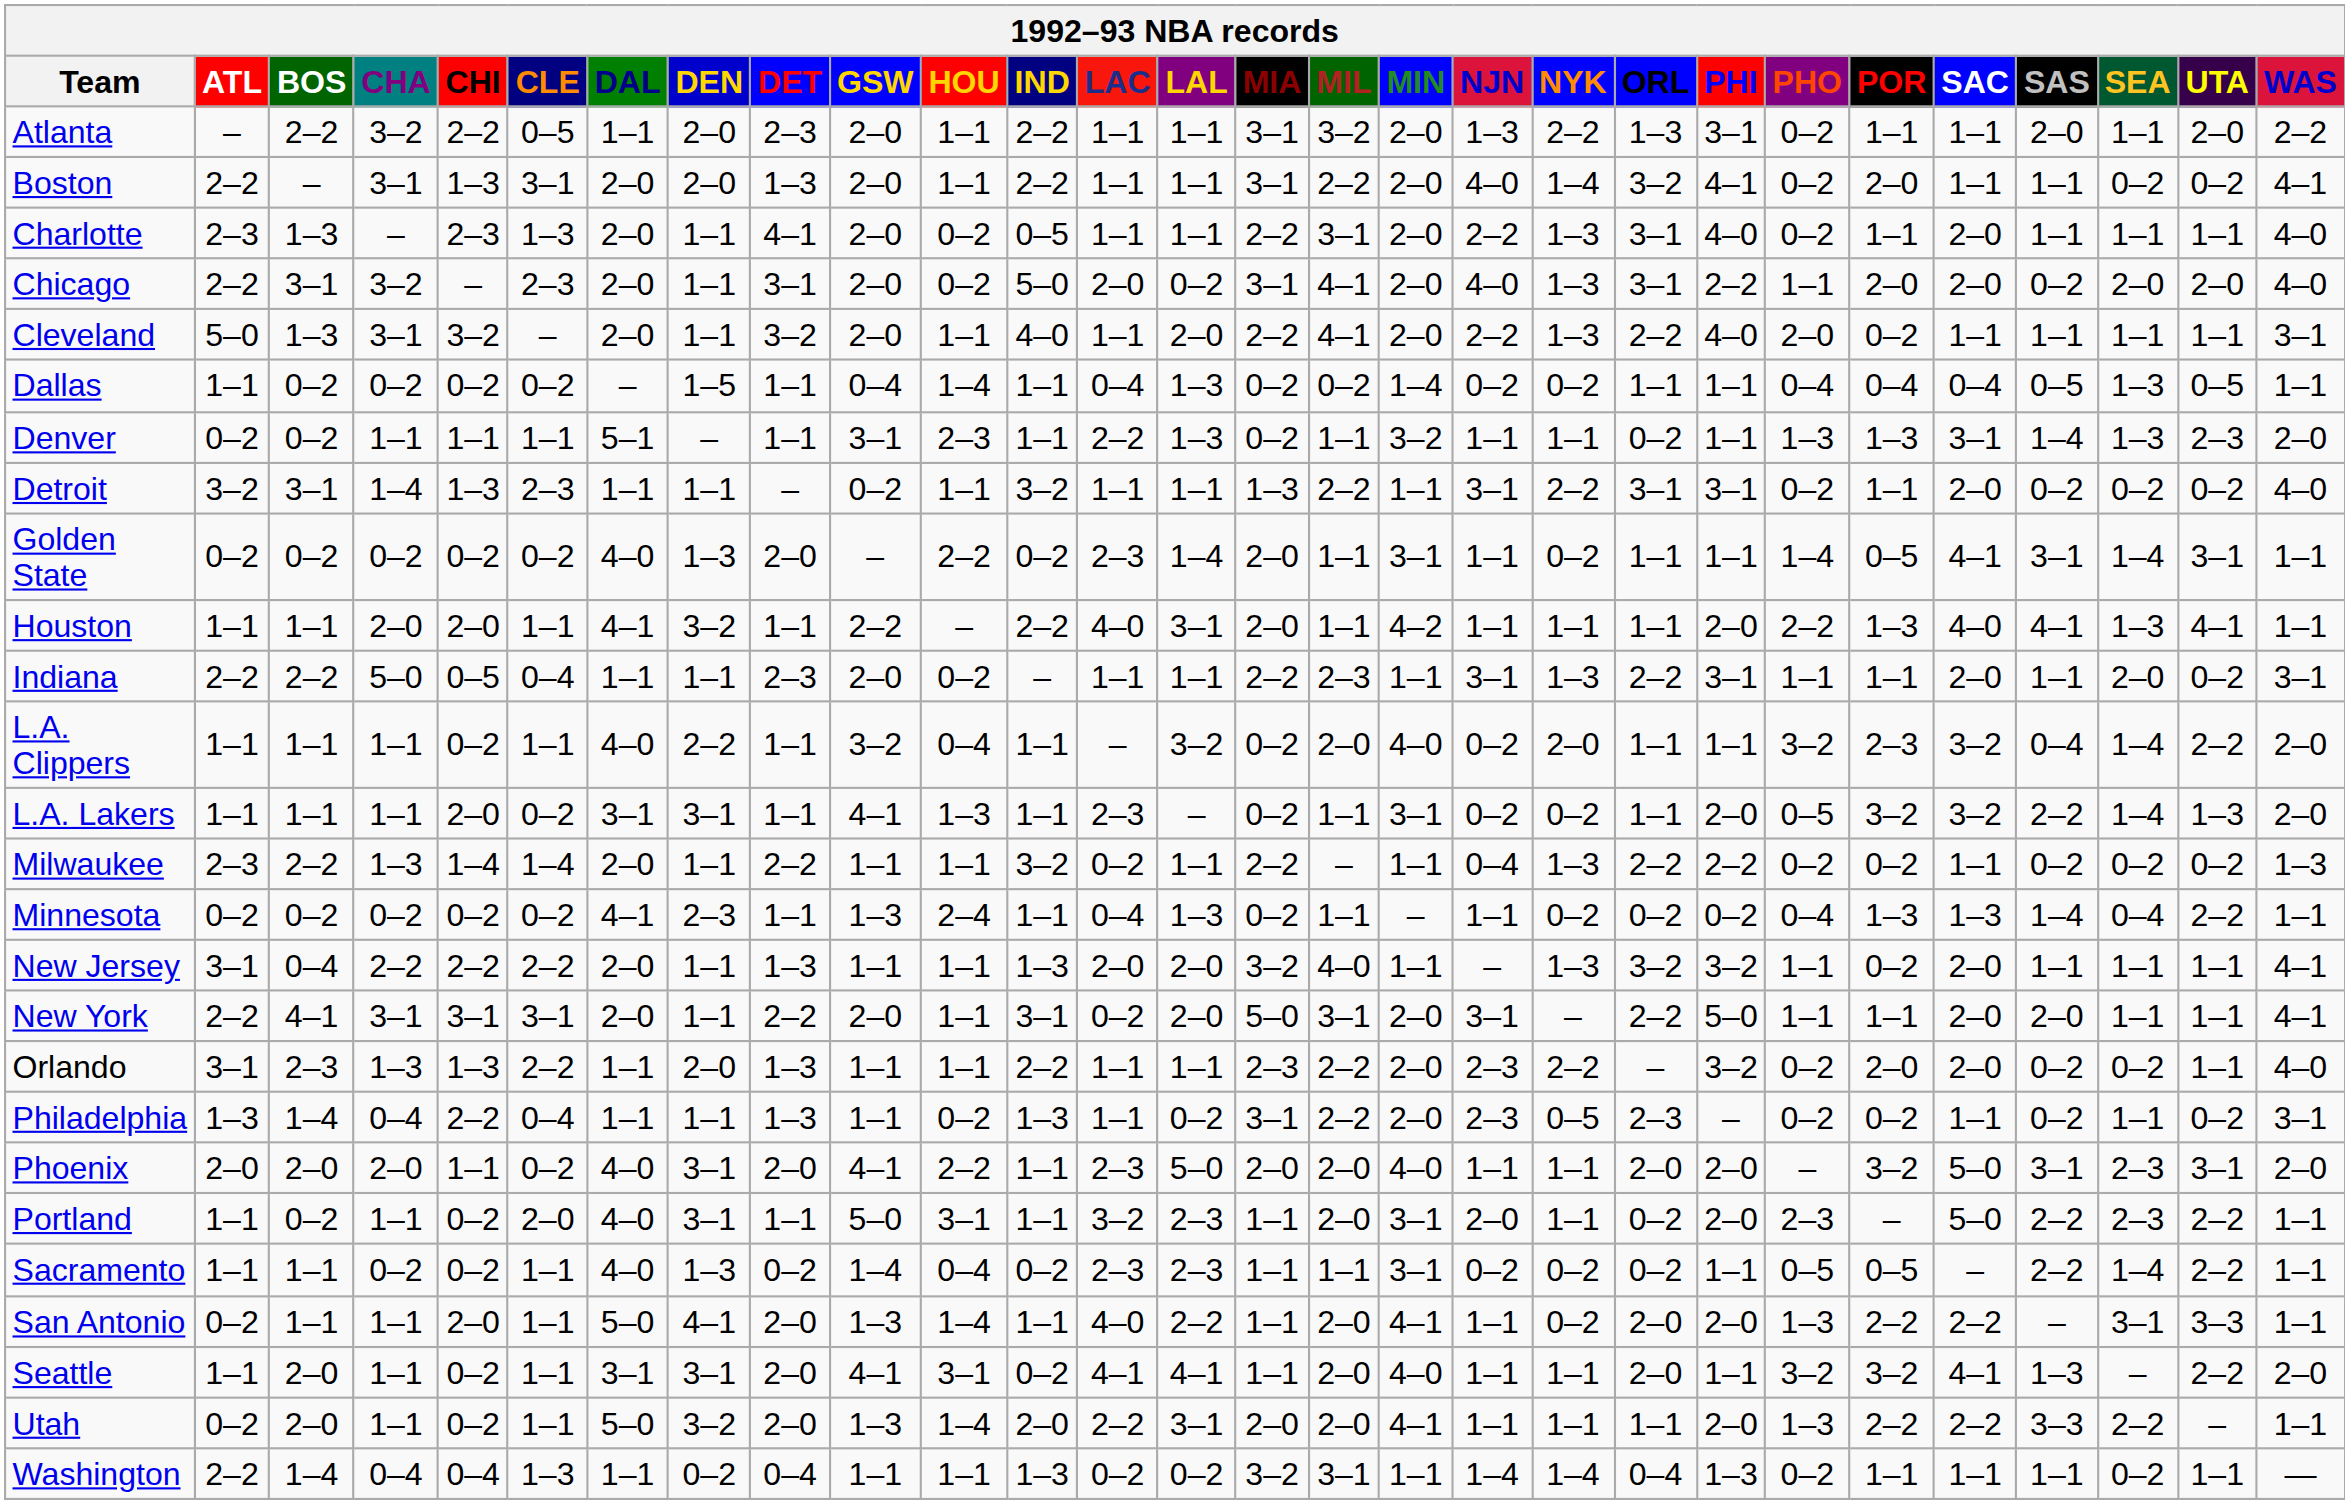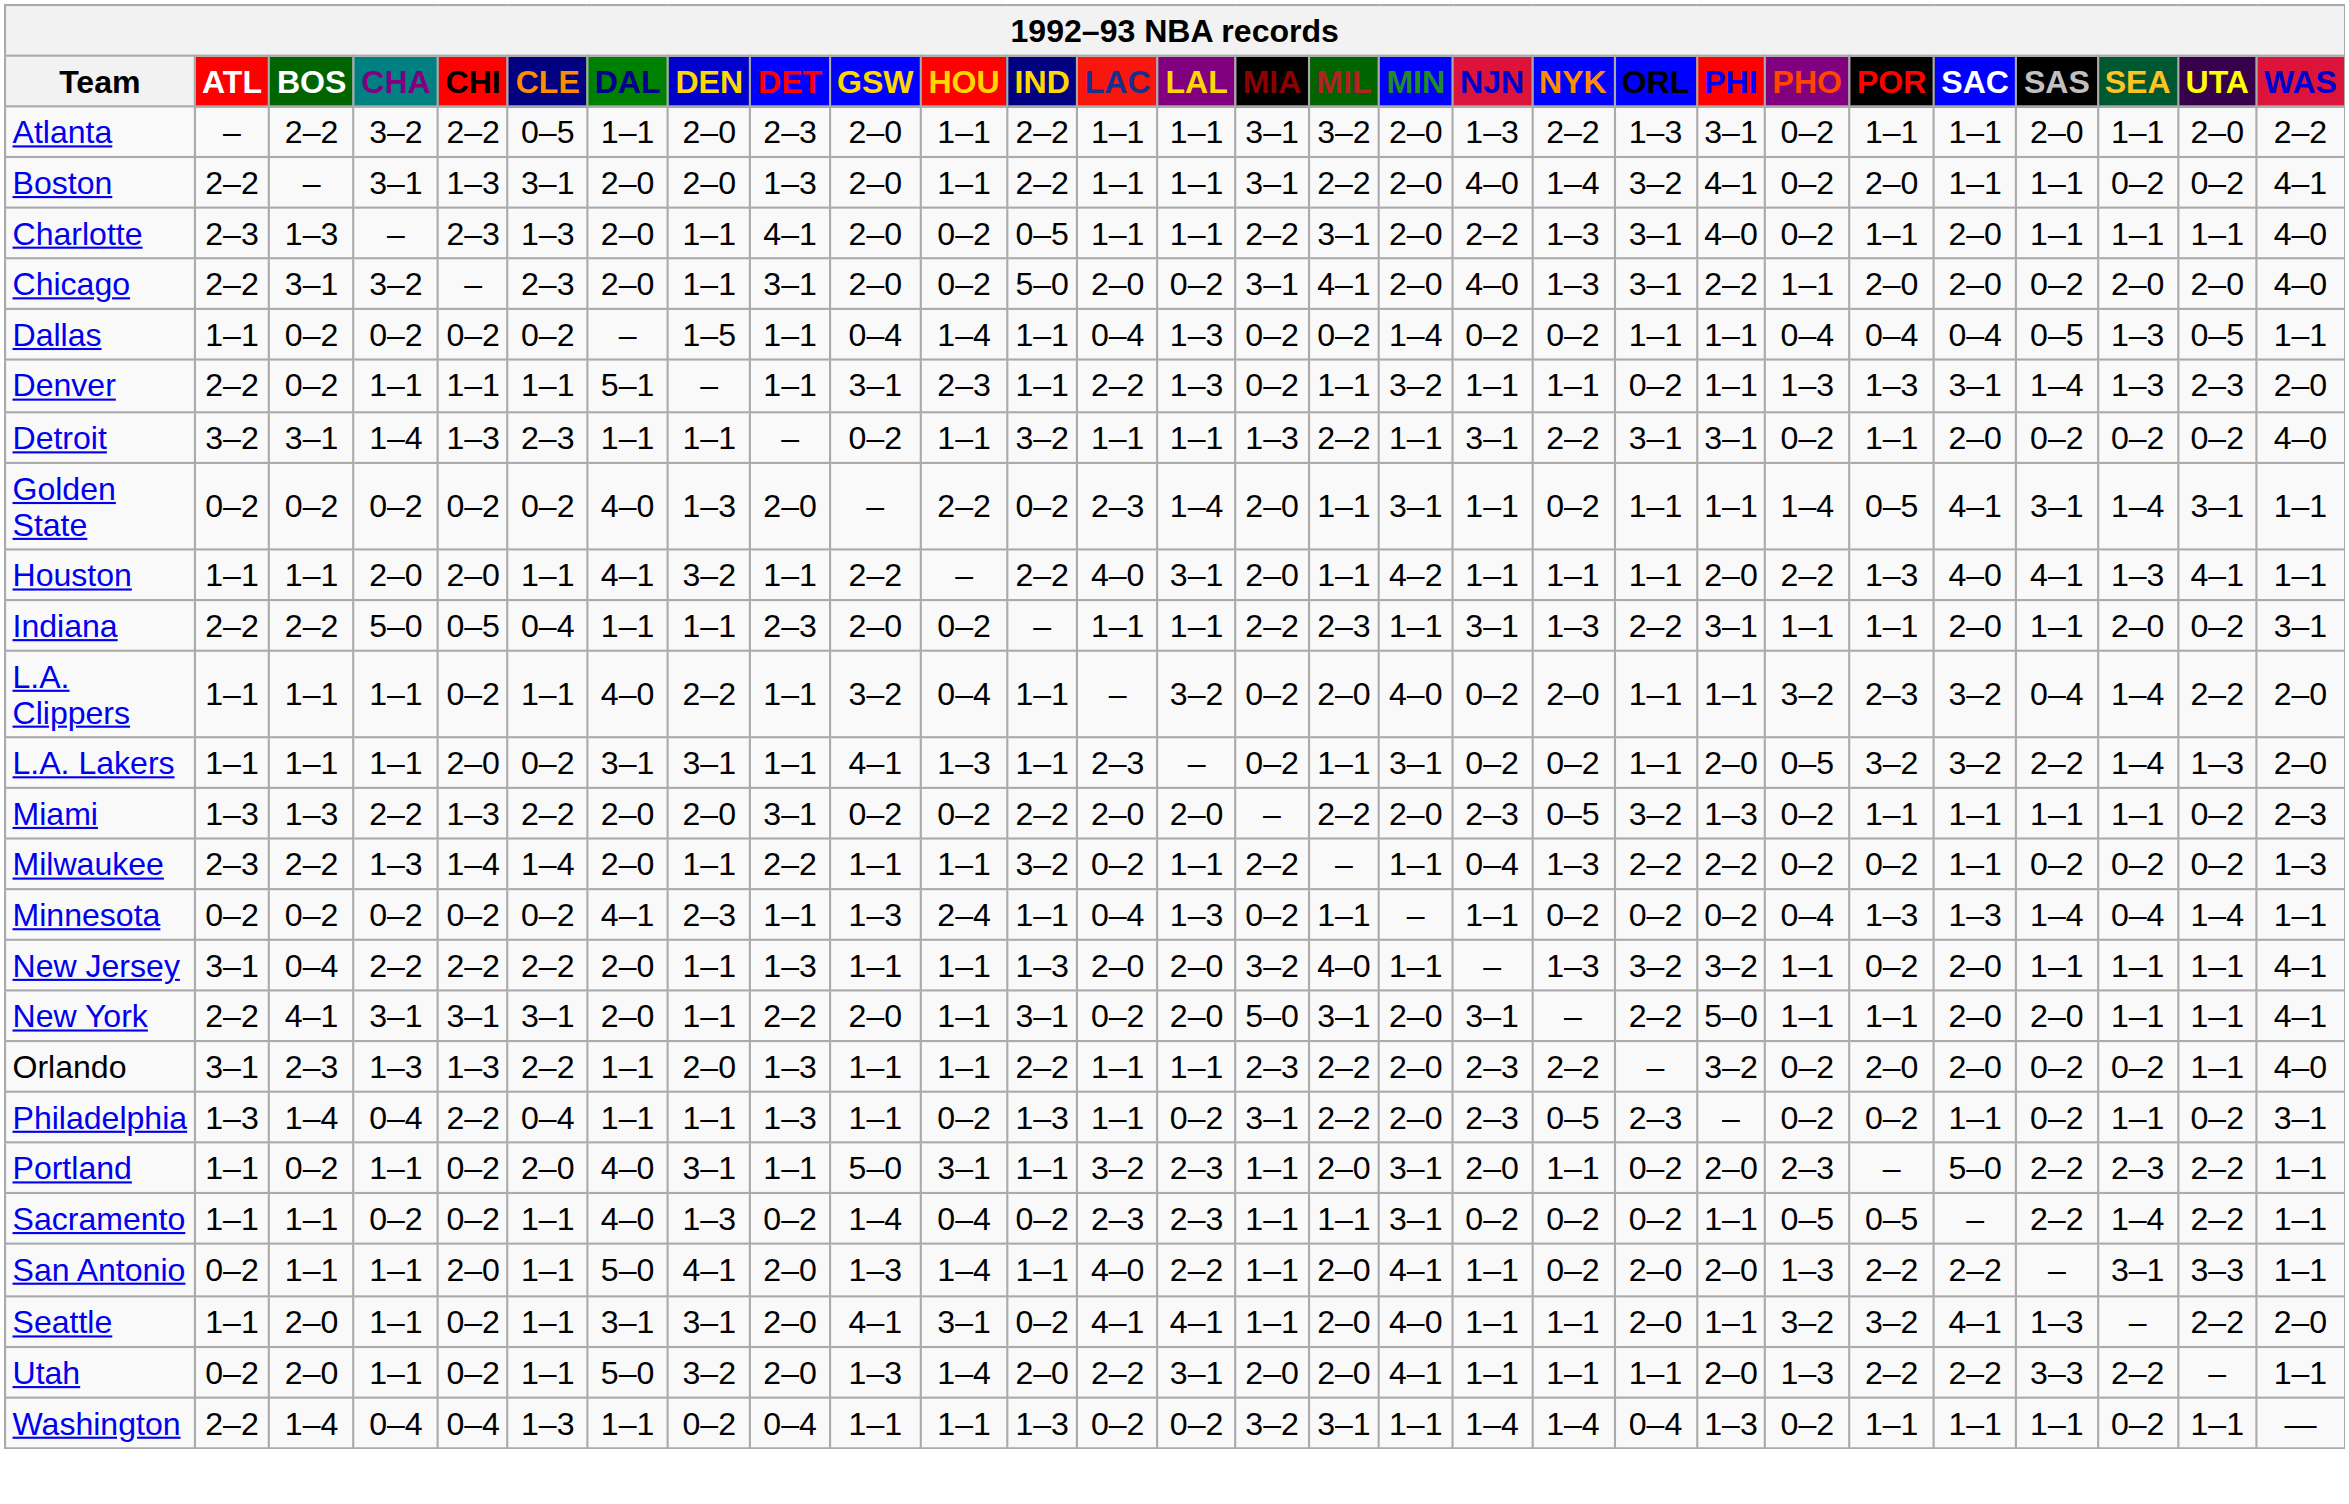- row: Cleveland | 5–0 | 1–3 | 3–1 | 3–2 | – | 2–0 | 1–1 | 3–2 | 2–0 | 1–1 | 4–0 | 1–1 | 2–0 | 2–2 | 4–1 | 2–0 | 2–2 | 1–3 | 2–2 | 4–0 | 2–0 | 0–2 | 1–1 | 1–1 | 1–1 | 1–1 | 3–1
Denver | ATL: 0–2 -> 2–2
+ row: Miami | 1–3 | 1–3 | 2–2 | 1–3 | 2–2 | 2–0 | 2–0 | 3–1 | 0–2 | 0–2 | 2–2 | 2–0 | 2–0 | – | 2–2 | 2–0 | 2–3 | 0–5 | 3–2 | 1–3 | 0–2 | 1–1 | 1–1 | 1–1 | 1–1 | 0–2 | 2–3
Minnesota | UTA: 2–2 -> 1–4
- row: Phoenix | 2–0 | 2–0 | 2–0 | 1–1 | 0–2 | 4–0 | 3–1 | 2–0 | 4–1 | 2–2 | 1–1 | 2–3 | 5–0 | 2–0 | 2–0 | 4–0 | 1–1 | 1–1 | 2–0 | 2–0 | – | 3–2 | 5–0 | 3–1 | 2–3 | 3–1 | 2–0
